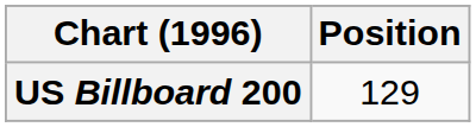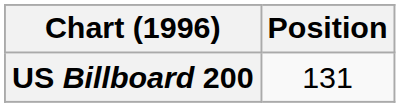US Billboard 200 | Position: 129 -> 131
